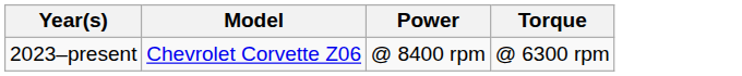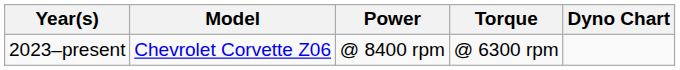+ column: Dyno Chart
